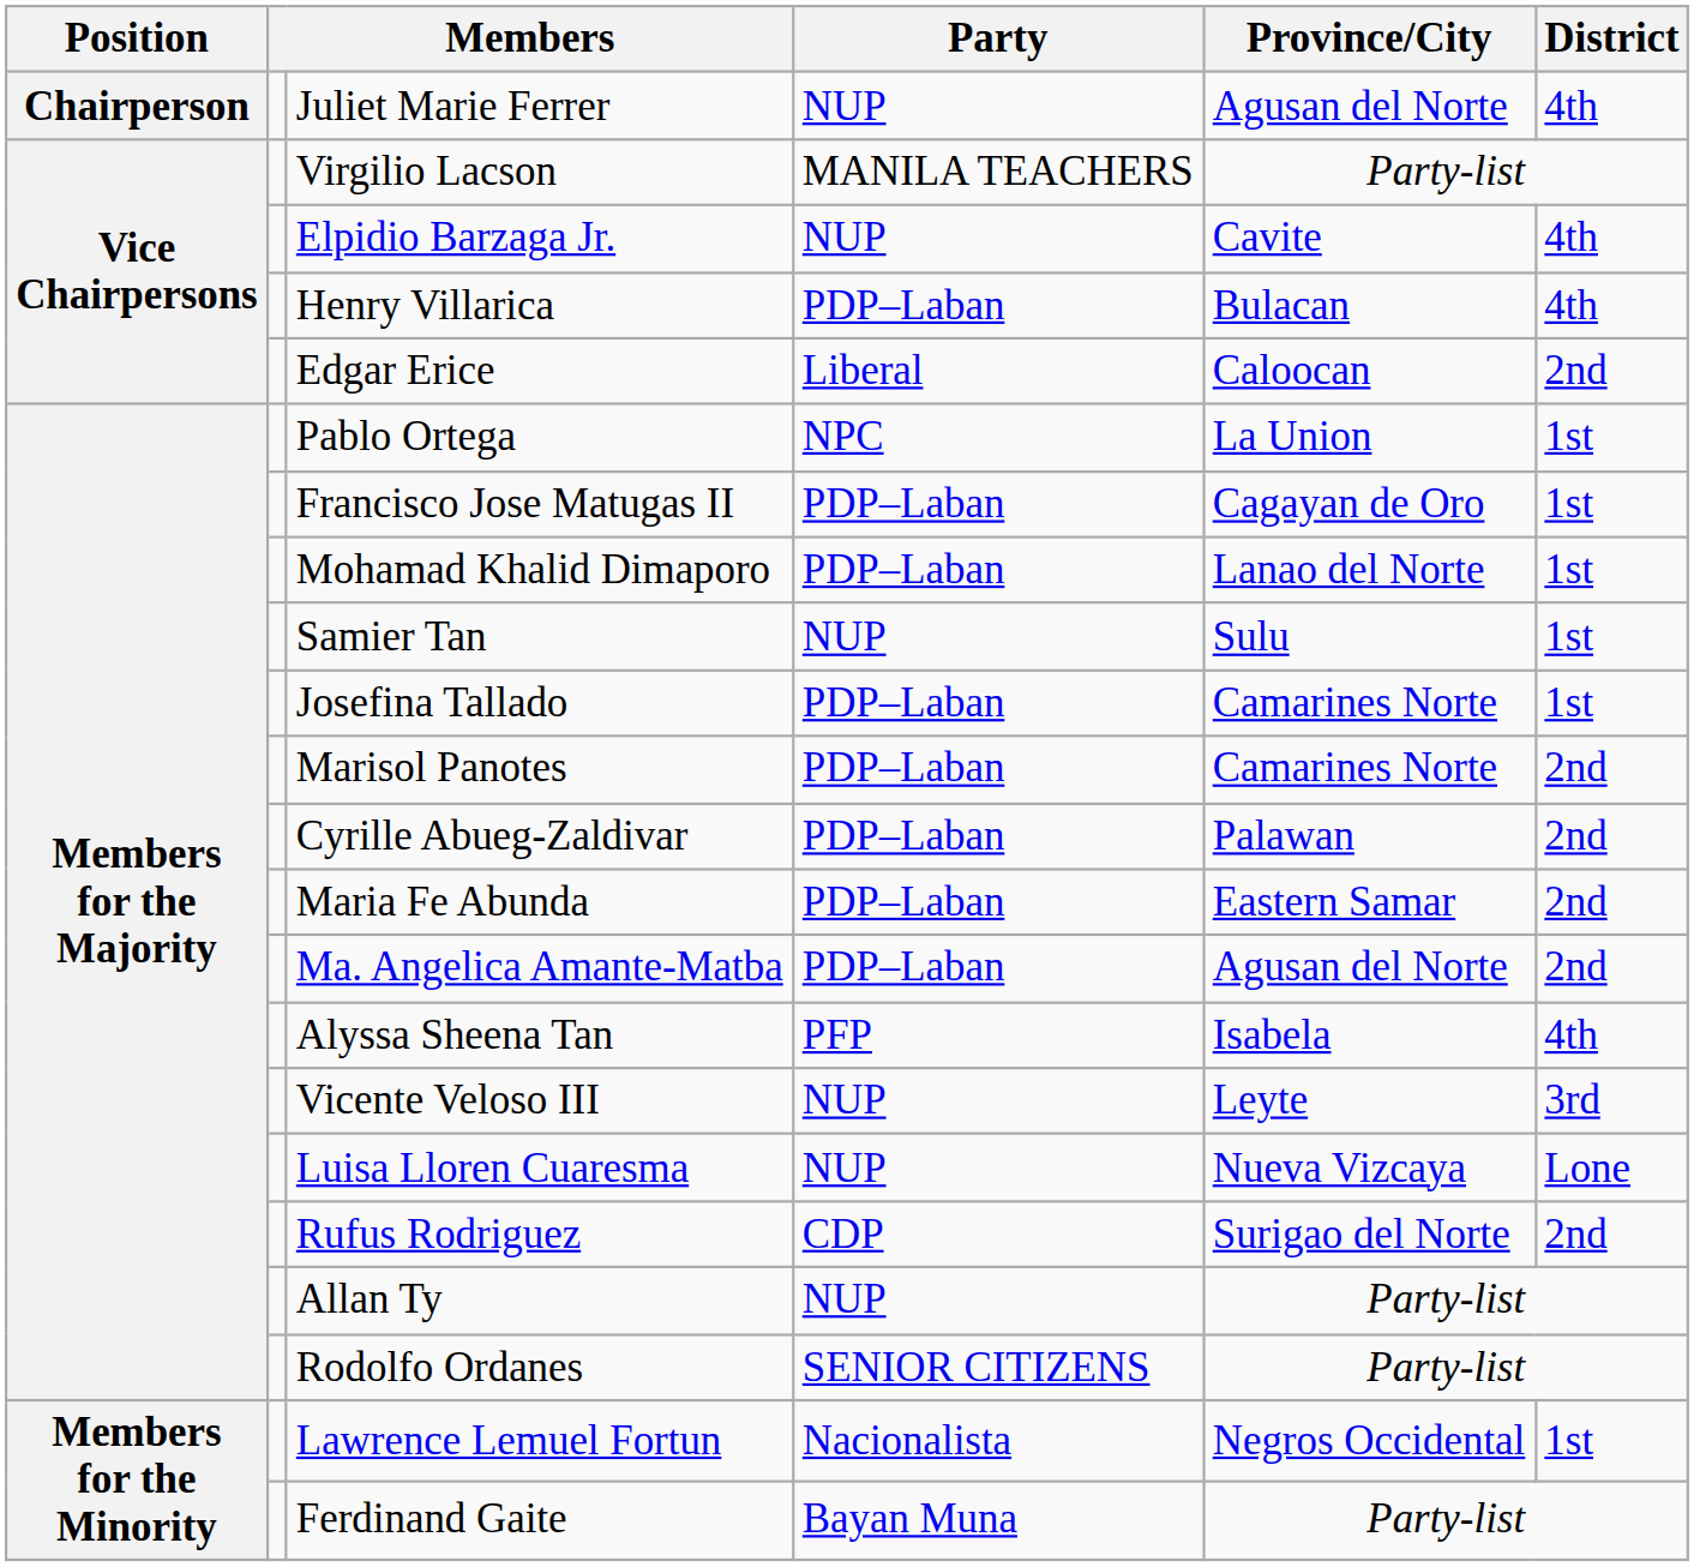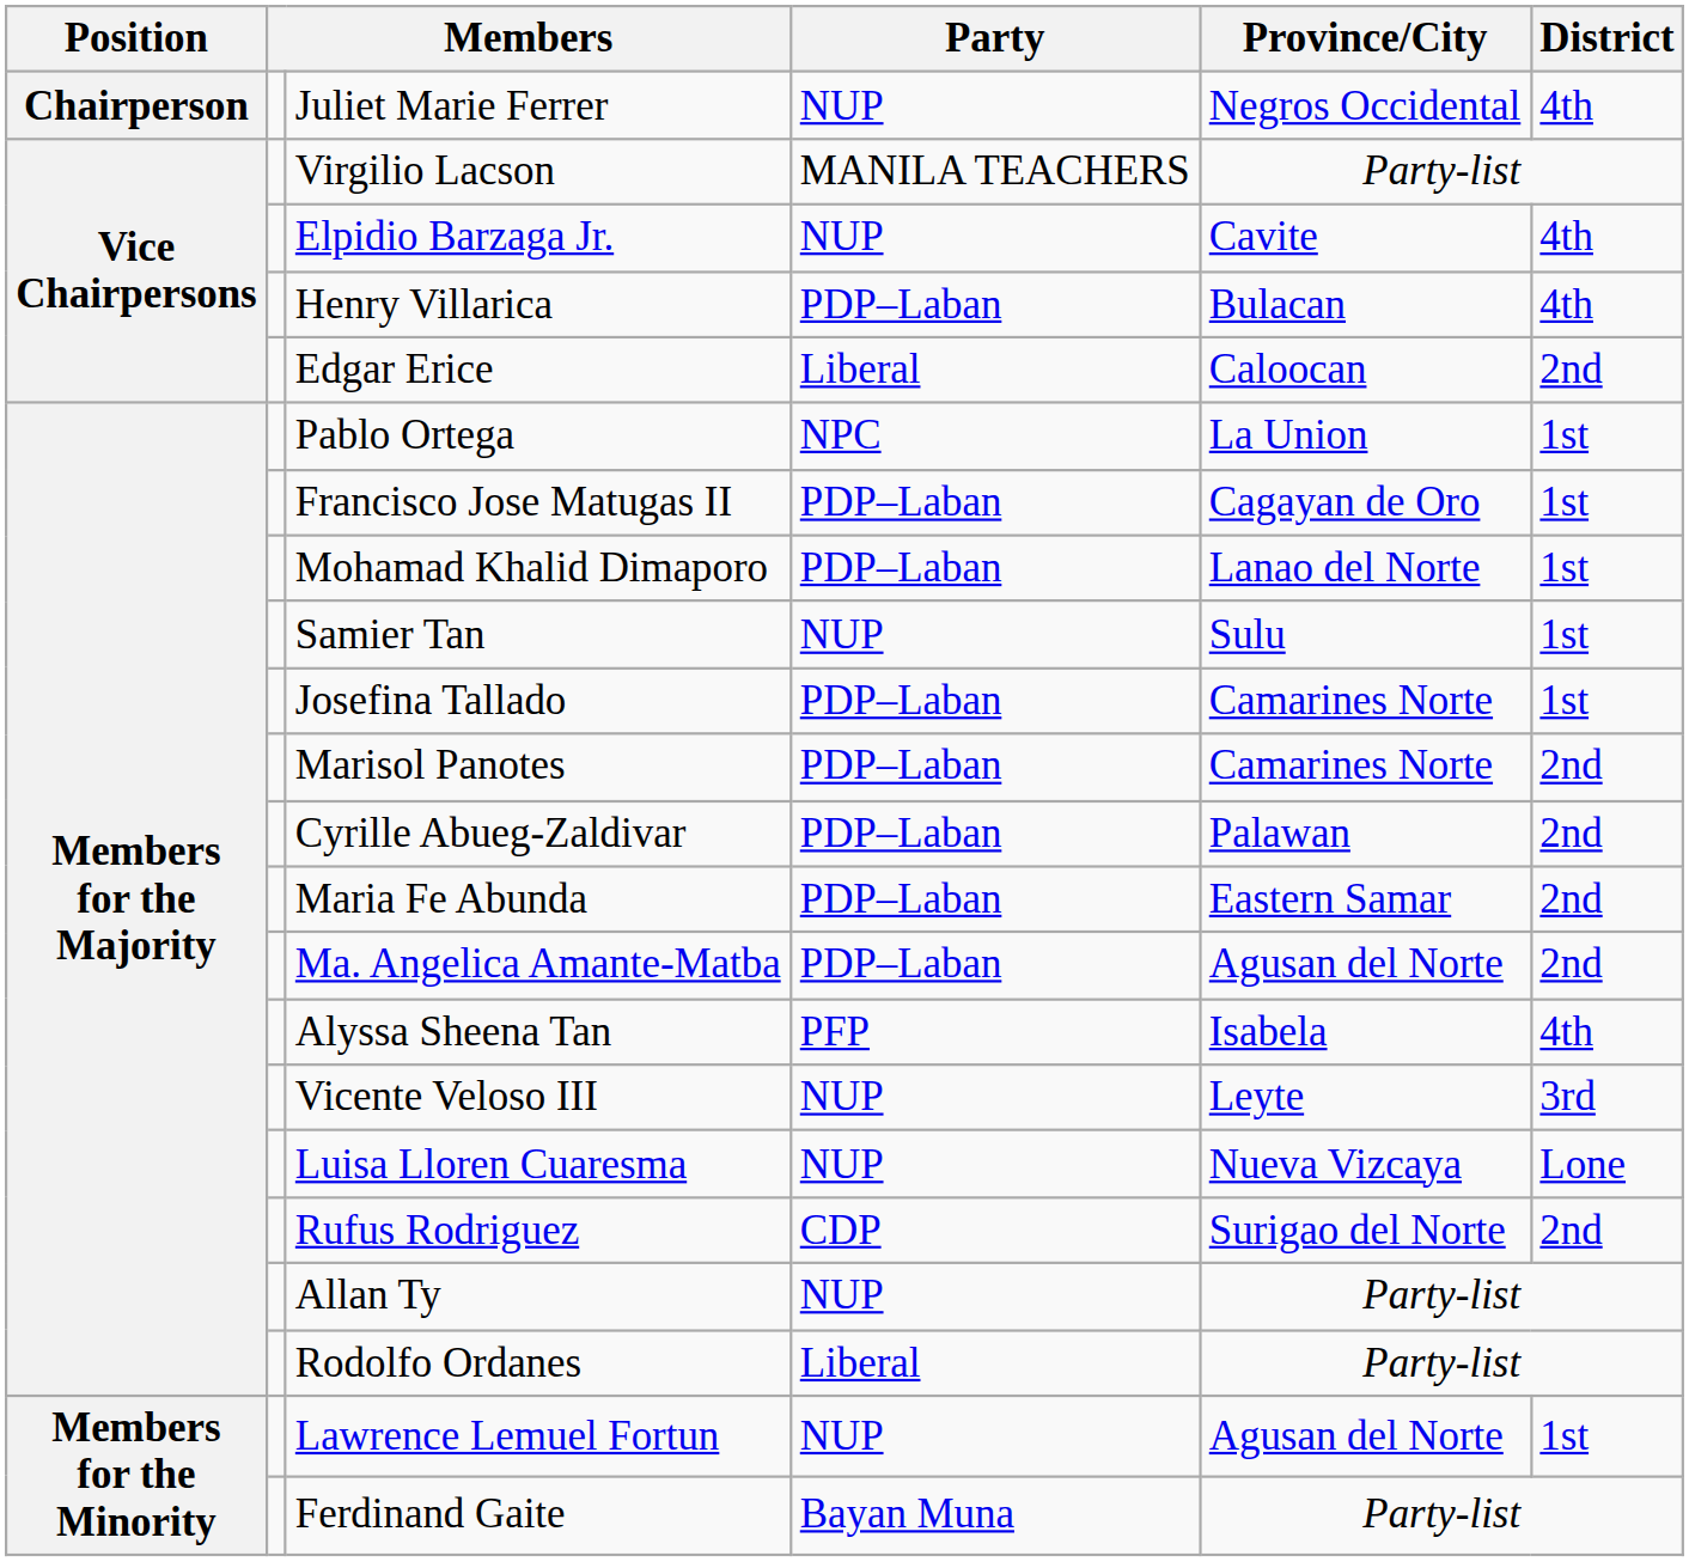Juliet Marie Ferrer | Province/City: Agusan del Norte -> Negros Occidental
Rodolfo Ordanes | Party: SENIOR CITIZENS -> Liberal
Lawrence Lemuel Fortun | Party: Nacionalista -> NUP
Lawrence Lemuel Fortun | Province/City: Negros Occidental -> Agusan del Norte
